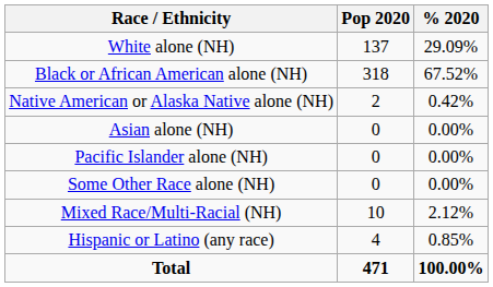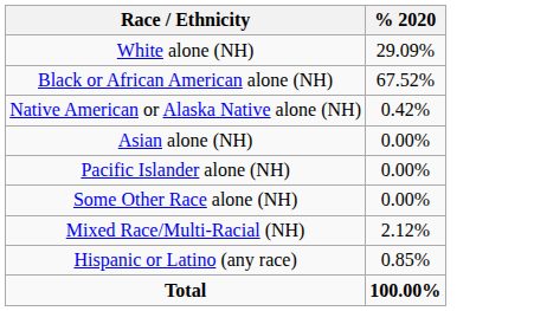- column: Pop 2020 | 137 | 318 | 2 | 0 | 0 | 0 | 10 | 4 | 471
